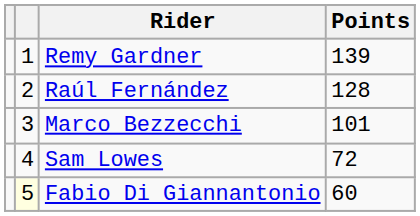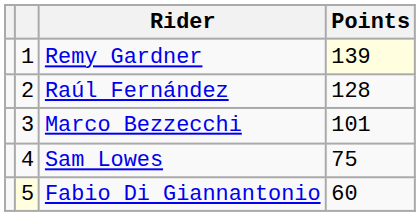Remy Gardner | Points: no background -> lightyellow background
Sam Lowes | Points: 72 -> 75
